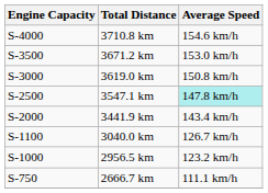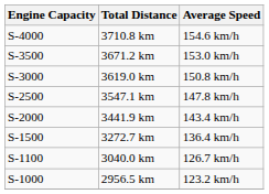3547.1 km | Average Speed: paleturquoise background -> no background
+ row: S-1500 | 3272.7 km | 136.4 km/h
- row: S-750 | 2666.7 km | 111.1 km/h
